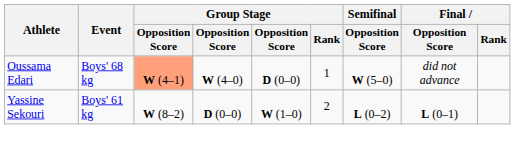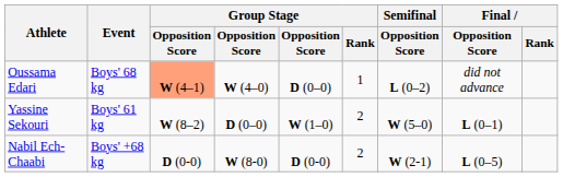Oussama Edari | Semifinal / Opposition Score: W (5–0) -> L (0–2)
Yassine Sekouri | Semifinal / Opposition Score: L (0–2) -> W (5–0)
+ row: Nabil Ech-Chaabi | Boys' +68 kg | D (0-0) | W (8-0) | D (0-0) | 2 | W (2-1) | L (0–5)
